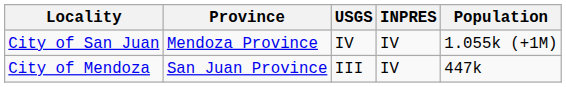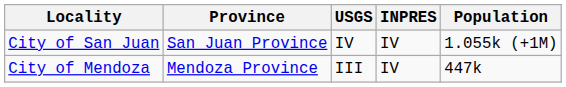City of San Juan | Province: Mendoza Province -> San Juan Province
City of Mendoza | Province: San Juan Province -> Mendoza Province
